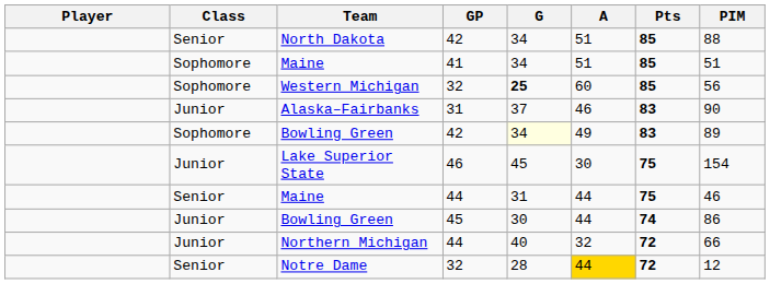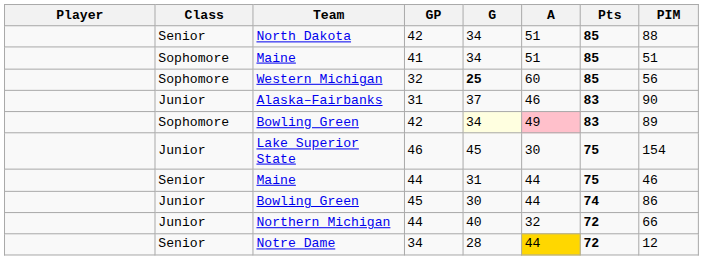Sophomore / Bowling Green | A: no background -> pink background
Notre Dame | GP: 32 -> 34
